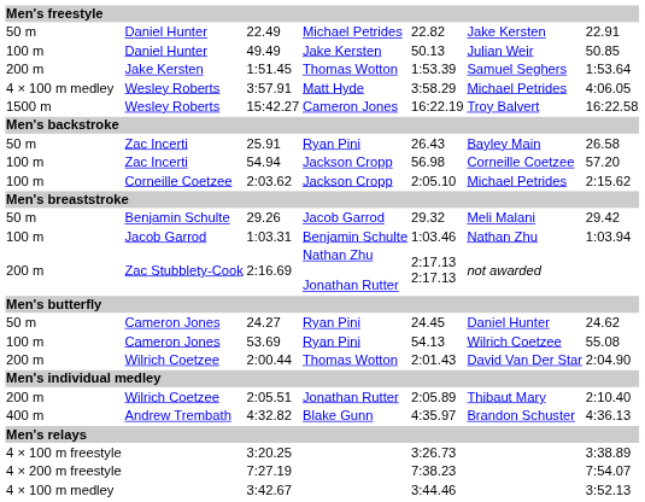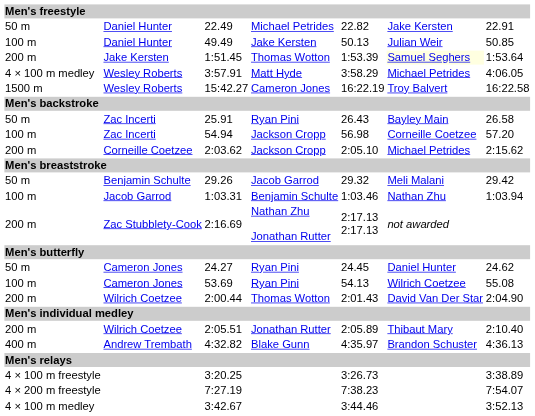1:51.45 | column 6: no background -> lightyellow background
2:03.62 | column 1: 100 m -> 200 m
